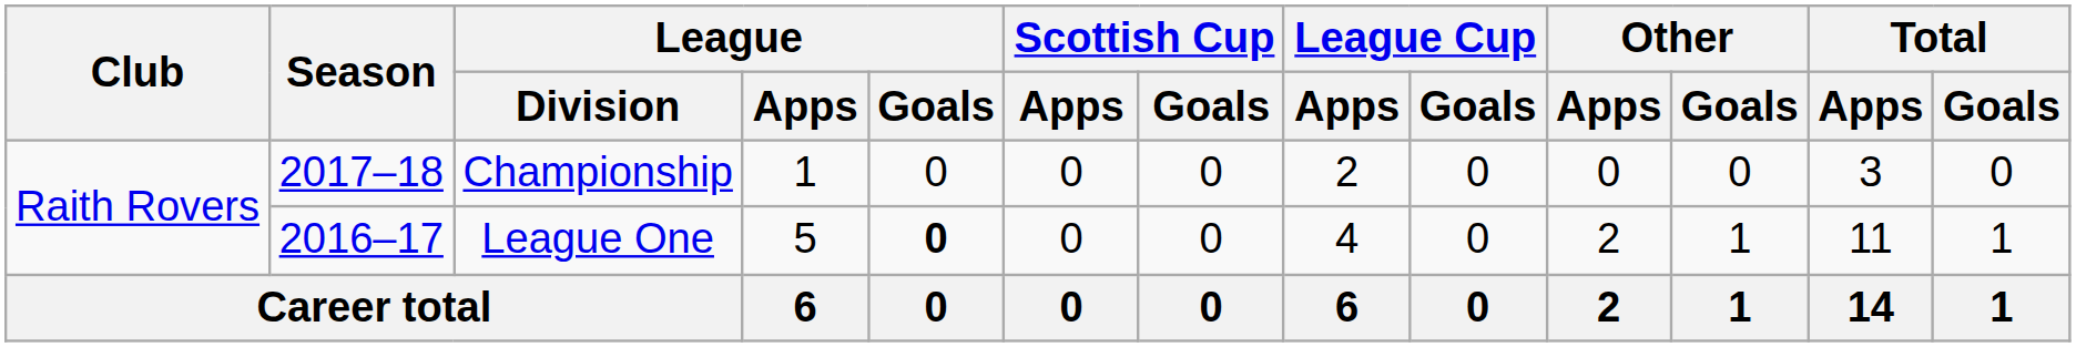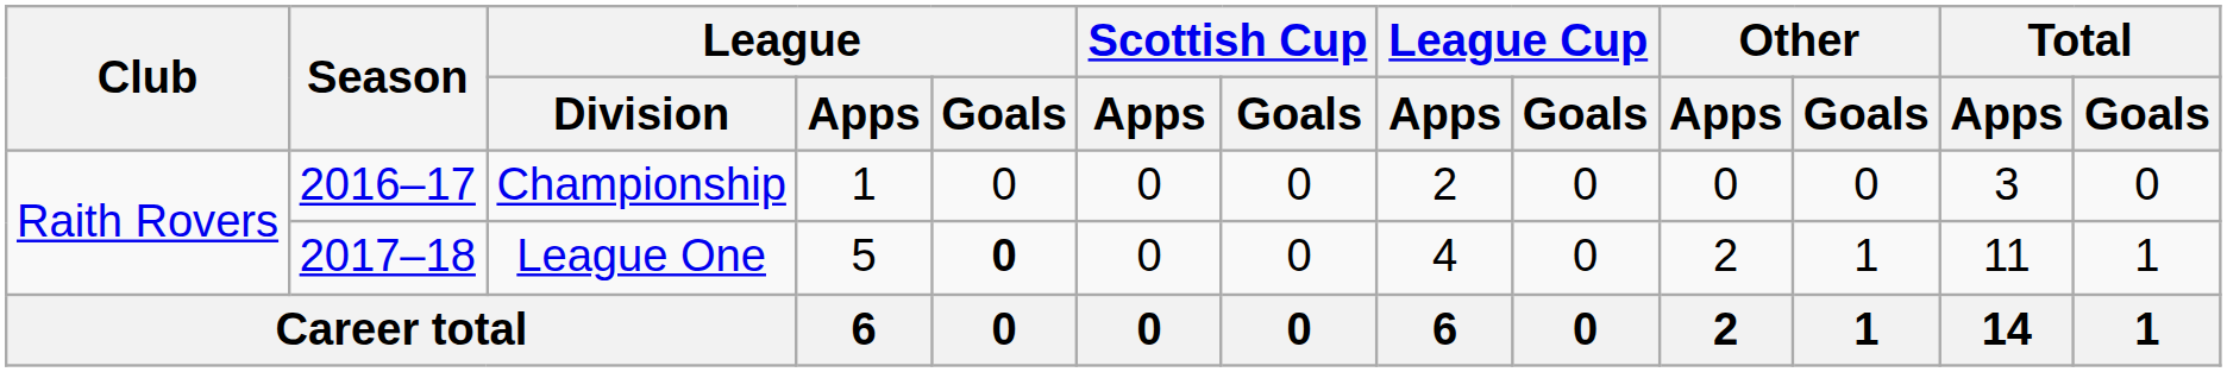Championship | Season: 2017–18 -> 2016–17
League One | Season: 2016–17 -> 2017–18
